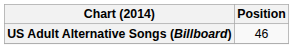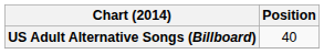US Adult Alternative Songs (Billboard) | Position: 46 -> 40
